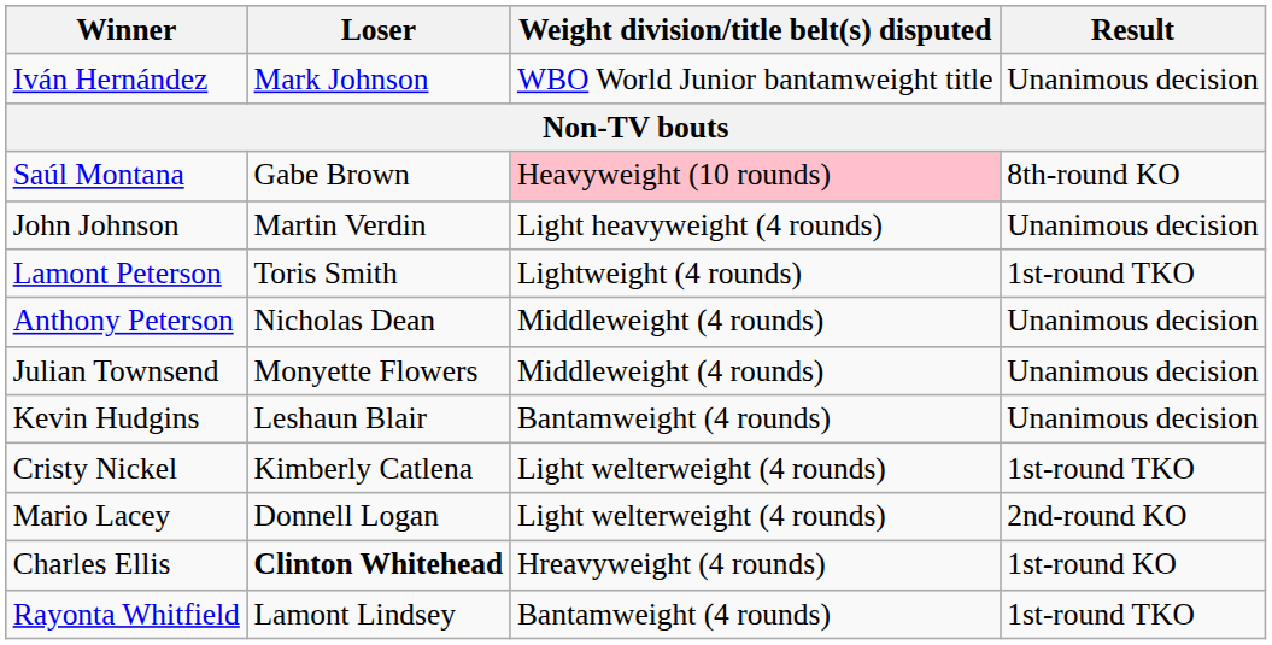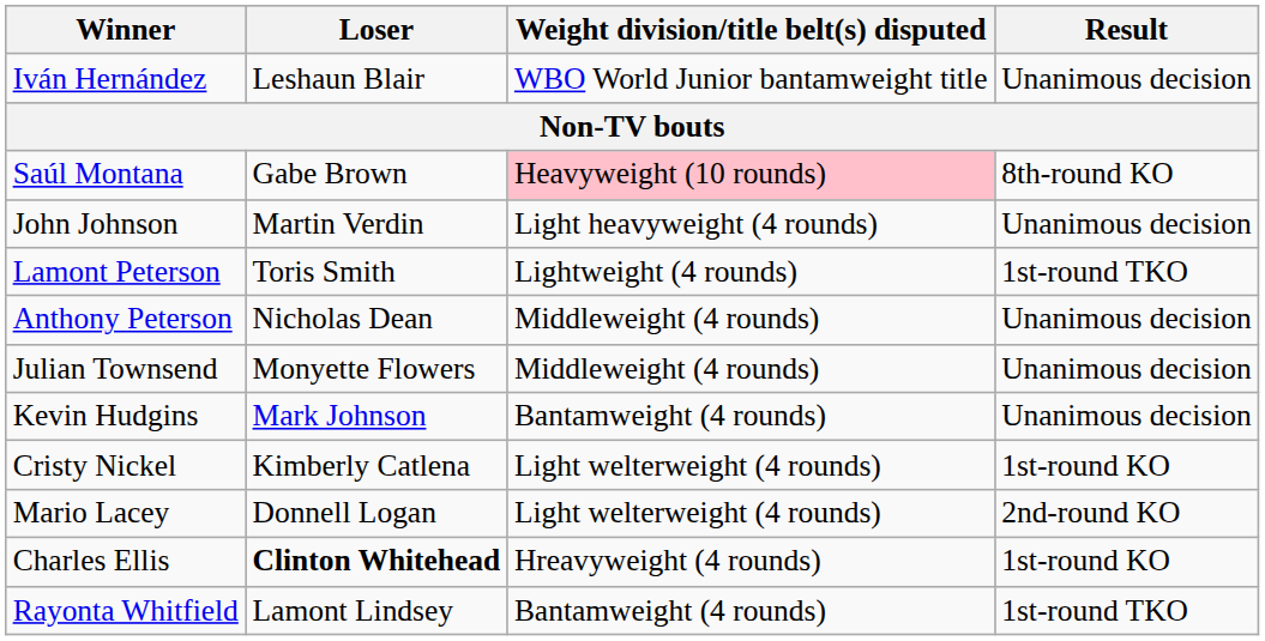Iván Hernández | Loser: Mark Johnson -> Leshaun Blair
Kevin Hudgins | Loser: Leshaun Blair -> Mark Johnson
Cristy Nickel | Result: 1st-round TKO -> 1st-round KO
